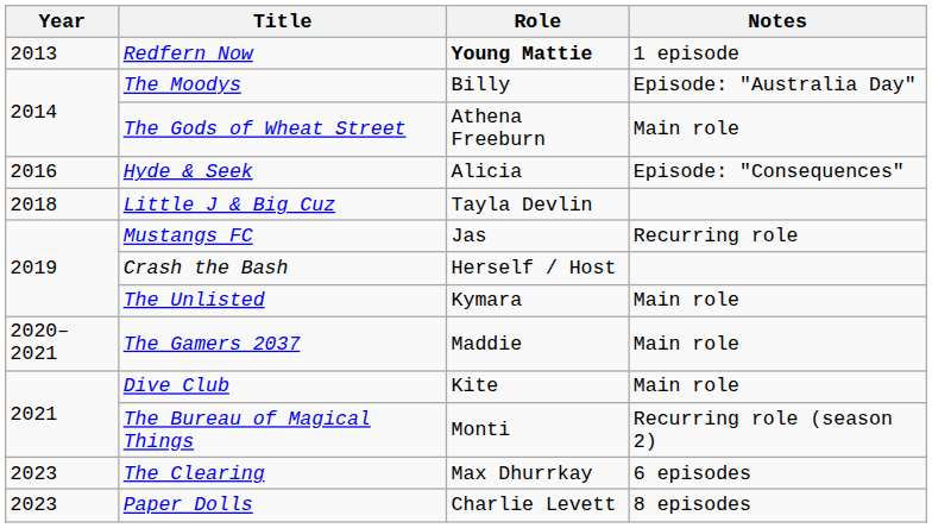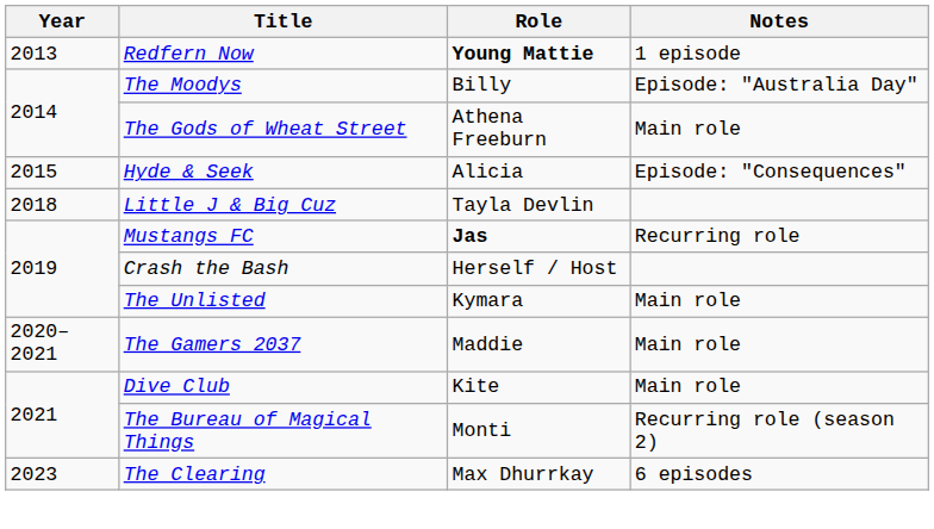Hyde & Seek | Year: 2016 -> 2015
Mustangs FC | Role: normal -> bold
- row: 2023 | Paper Dolls | Charlie Levett | 8 episodes
